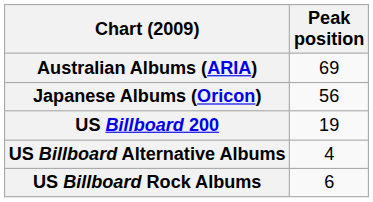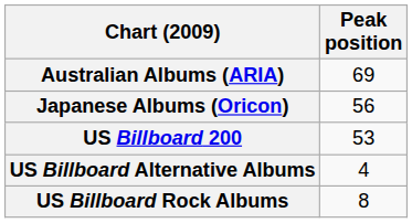US Billboard 200 | Peak position: 19 -> 53
US Billboard Rock Albums | Peak position: 6 -> 8
